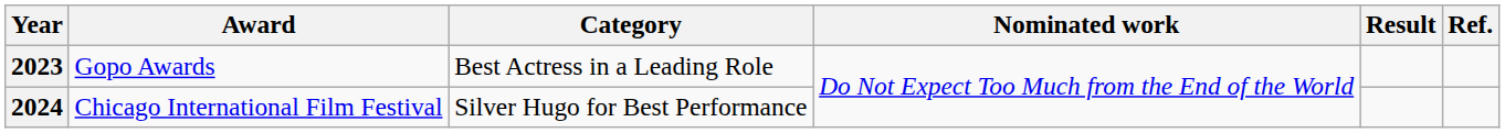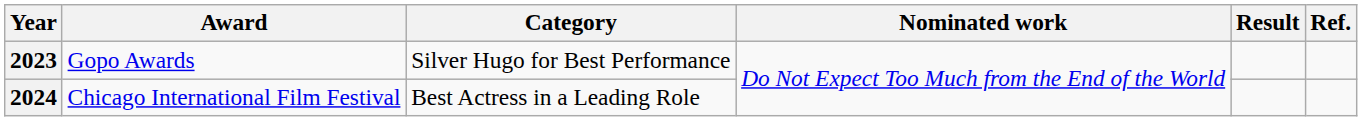2023 | Category: Best Actress in a Leading Role -> Silver Hugo for Best Performance
2024 | Category: Silver Hugo for Best Performance -> Best Actress in a Leading Role
